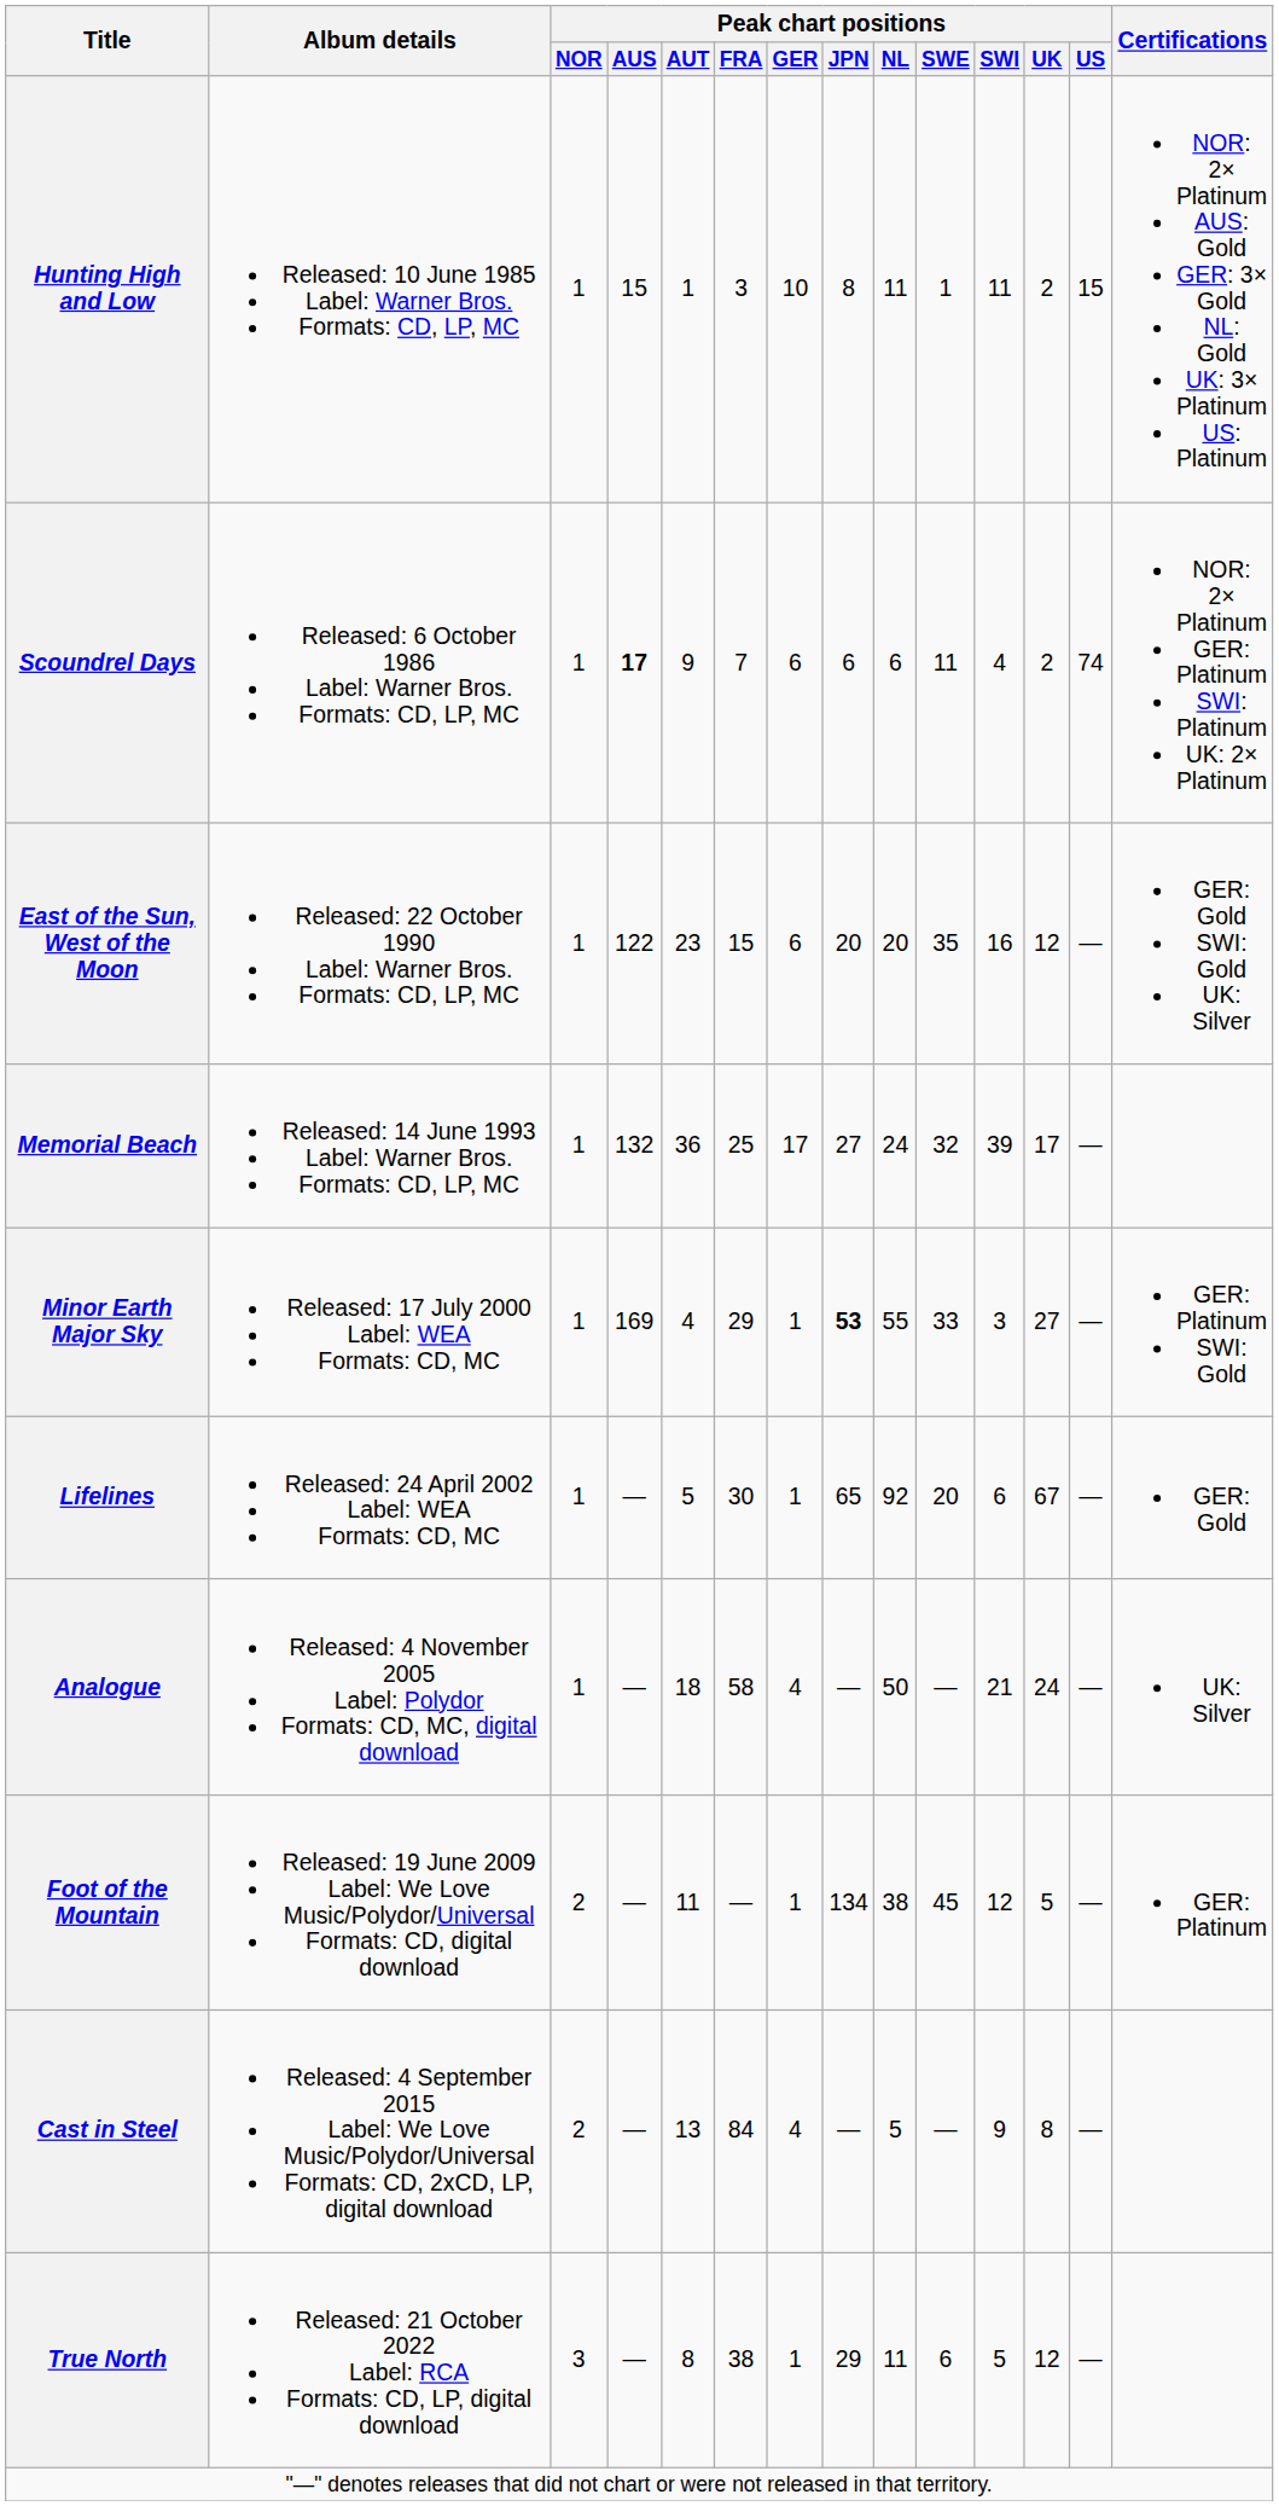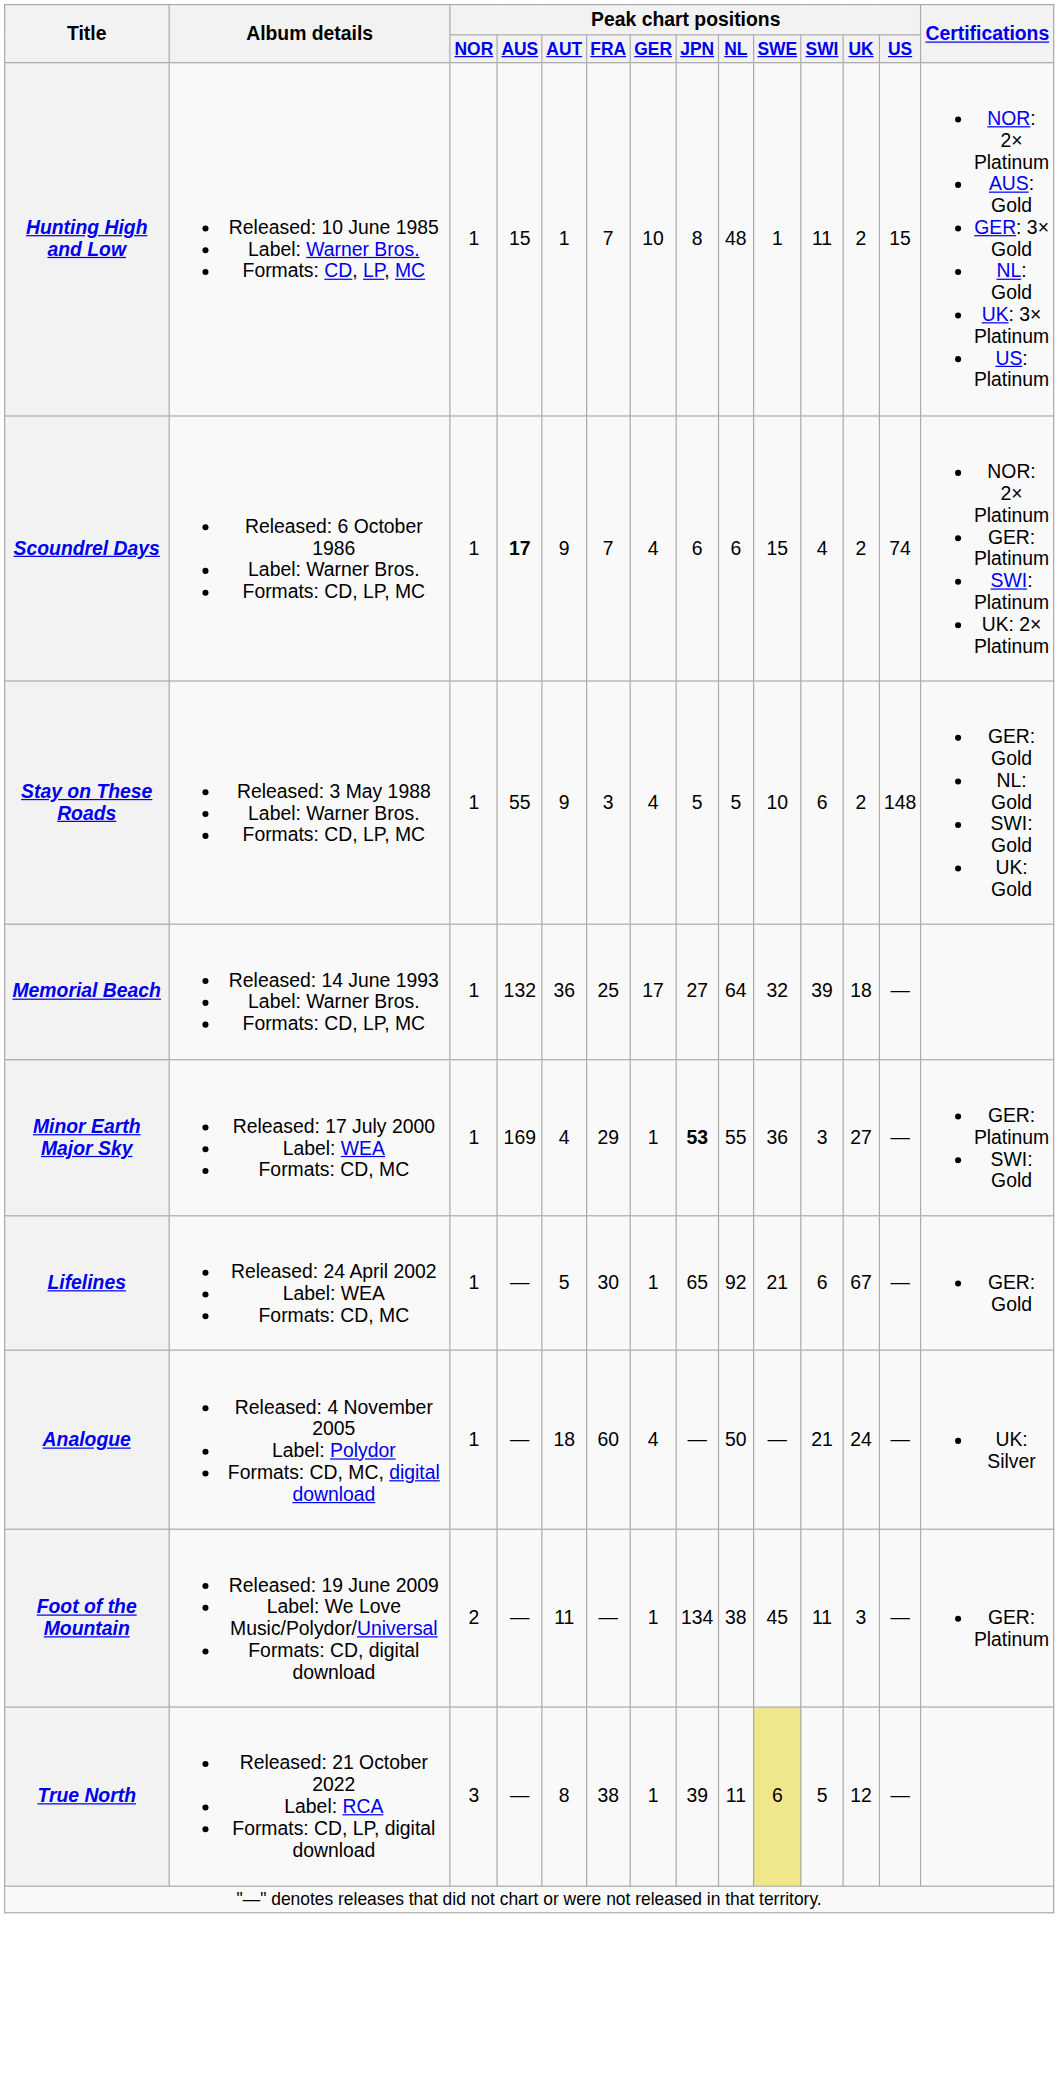Hunting High and Low | Peak chart positions / FRA: 3 -> 7
Hunting High and Low | Peak chart positions / NL: 11 -> 48
Scoundrel Days | Peak chart positions / GER: 6 -> 4
Scoundrel Days | Peak chart positions / SWE: 11 -> 15
+ row: Stay on These Roads | Released: 3 May 1988 Label: Warner Bros. Formats: CD, LP, MC | 1 | 55 | 9 | 3 | 4 | 5 | 5 | 10 | 6 | 2 | 148 | GER: Gold NL: Gold SWI: Gold UK: Gold
- row: East of the Sun, West of the Moon | Released: 22 October 1990 Label: Warner Bros. Formats: CD, LP, MC | 1 | 122 | 23 | 15 | 6 | 20 | 20 | 35 | 16 | 12 | — | GER: Gold SWI: Gold UK: Silver
Memorial Beach | Peak chart positions / NL: 24 -> 64
Memorial Beach | Peak chart positions / UK: 17 -> 18
Minor Earth Major Sky | Peak chart positions / SWE: 33 -> 36
Lifelines | Peak chart positions / SWE: 20 -> 21
Analogue | Peak chart positions / FRA: 58 -> 60
Foot of the Mountain | Peak chart positions / SWI: 12 -> 11
Foot of the Mountain | Peak chart positions / UK: 5 -> 3
- row: Cast in Steel | Released: 4 September 2015 Label: We Love Music/Polydor/Universal Formats: CD, 2xCD, LP, digital download | 2 | — | 13 | 84 | 4 | — | 5 | — | 9 | 8 | —
True North | Peak chart positions / JPN: 29 -> 39
True North | Peak chart positions / SWE: no background -> khaki background
